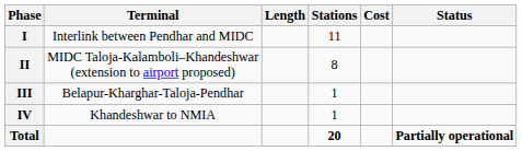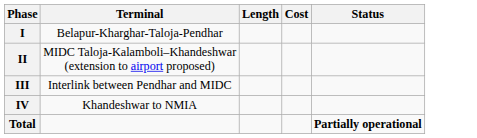- column: Stations | 11 | 8 | 1 | 1 | 20
I | Terminal: Interlink between Pendhar and MIDC -> Belapur-Kharghar-Taloja-Pendhar
III | Terminal: Belapur-Kharghar-Taloja-Pendhar -> Interlink between Pendhar and MIDC
